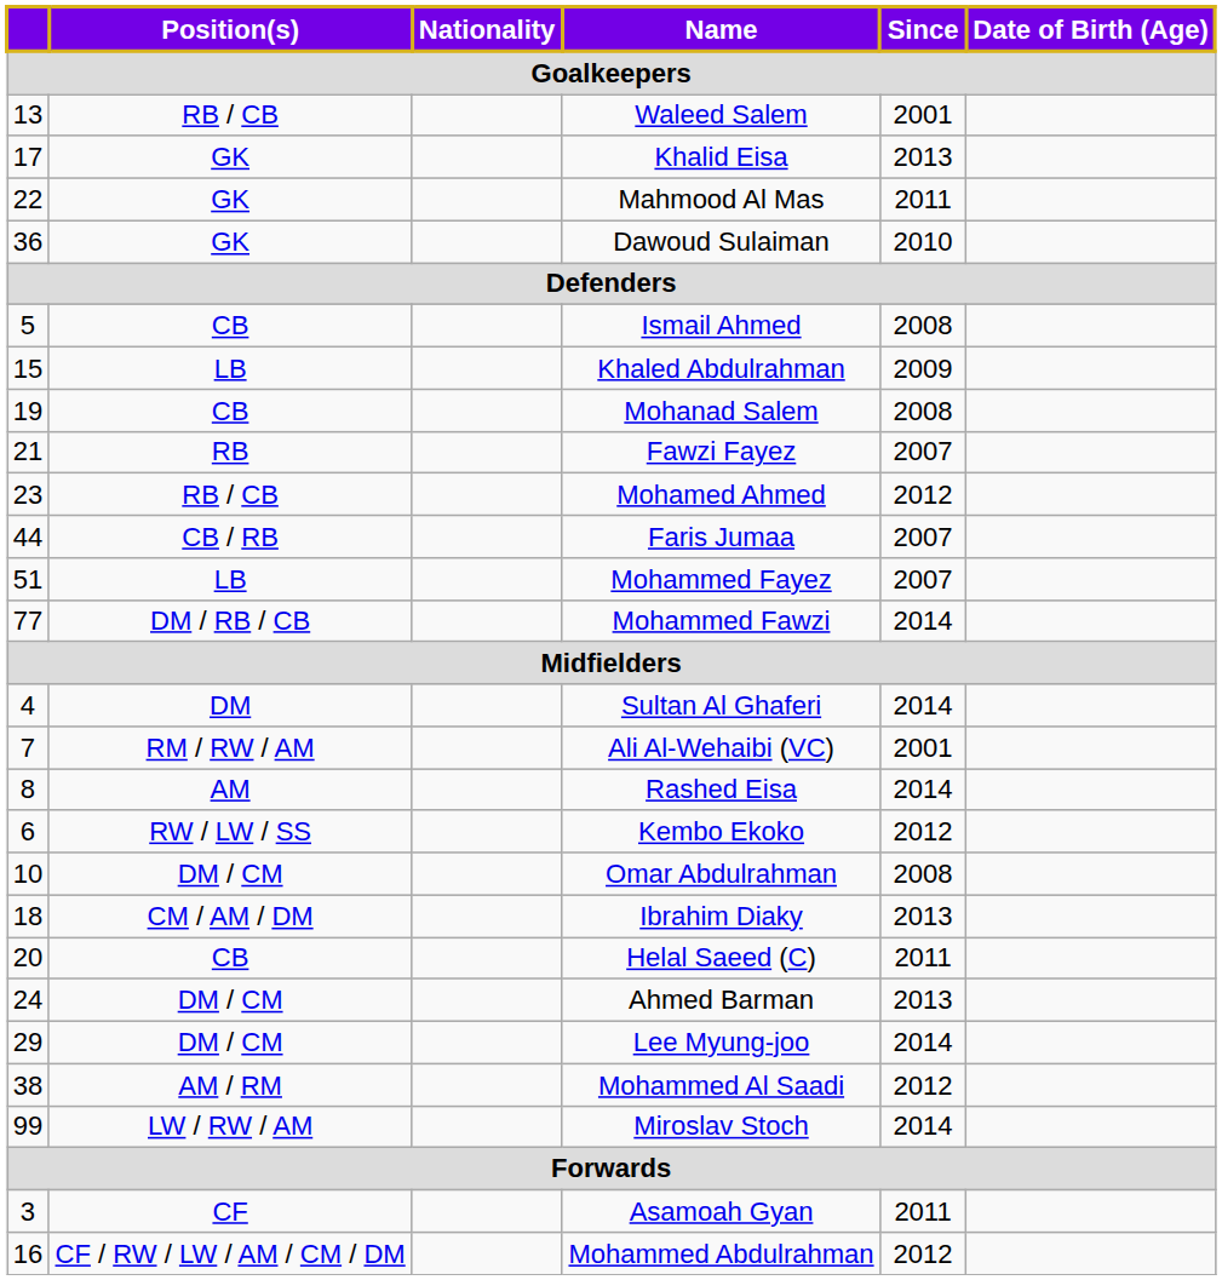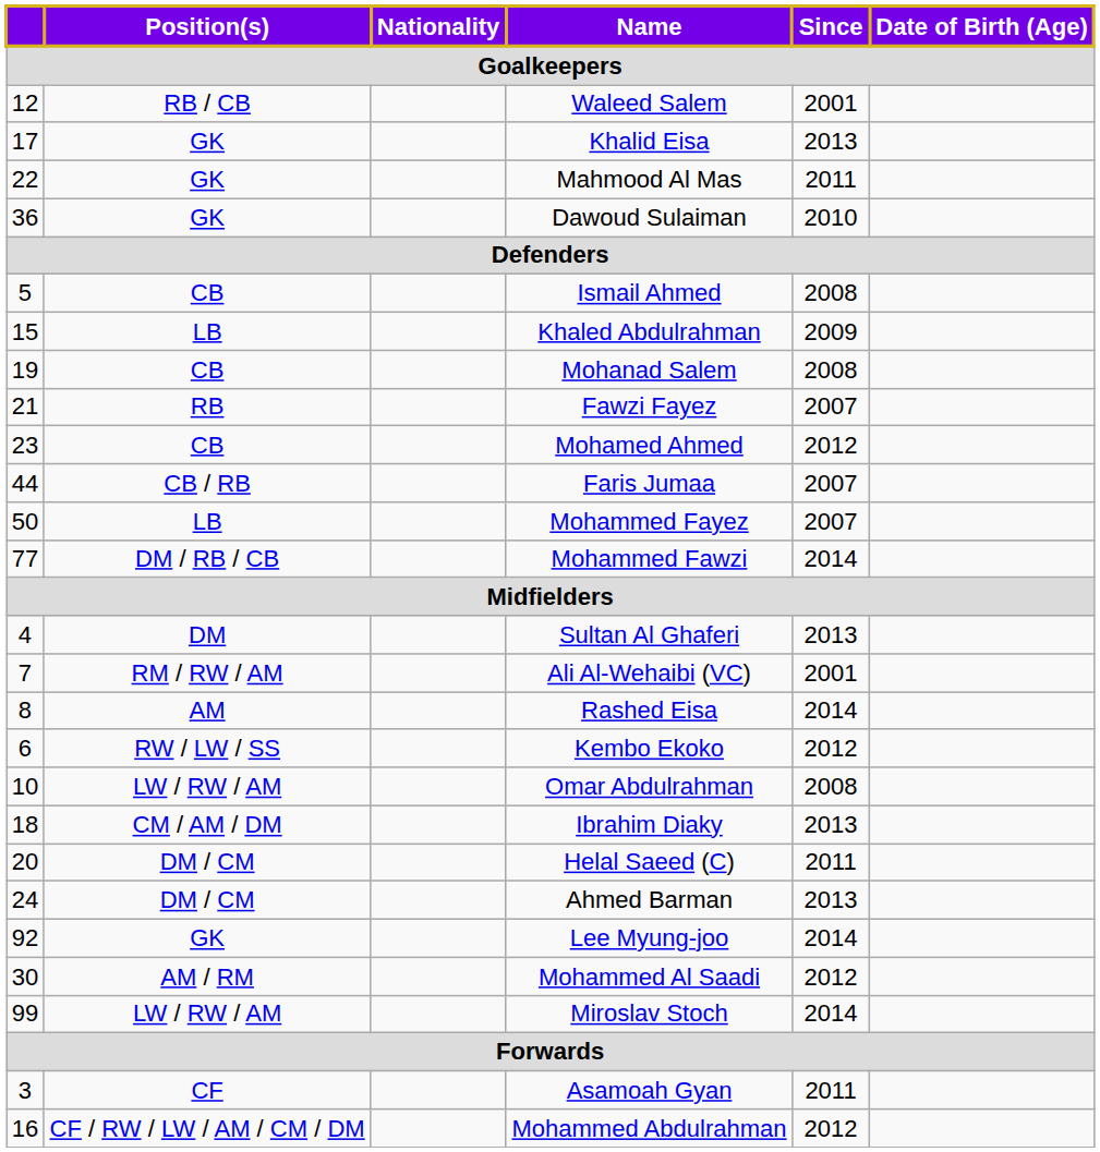Waleed Salem | column 1: 13 -> 12
Mohamed Ahmed | Position(s): RB / CB -> CB
Mohammed Fayez | column 1: 51 -> 50
Sultan Al Ghaferi | Since: 2014 -> 2013
Omar Abdulrahman | Position(s): DM / CM -> LW / RW / AM
Helal Saeed (C) | Position(s): CB -> DM / CM
Lee Myung-joo | column 1: 29 -> 92
Lee Myung-joo | Position(s): DM / CM -> GK
Mohammed Al Saadi | column 1: 38 -> 30
